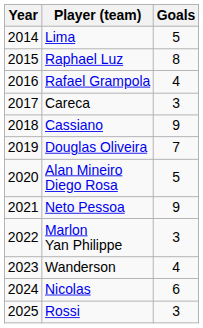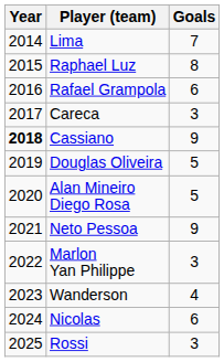Lima | Goals: 5 -> 7
Rafael Grampola | Goals: 4 -> 6
Cassiano | Year: normal -> bold
Douglas Oliveira | Goals: 7 -> 5
